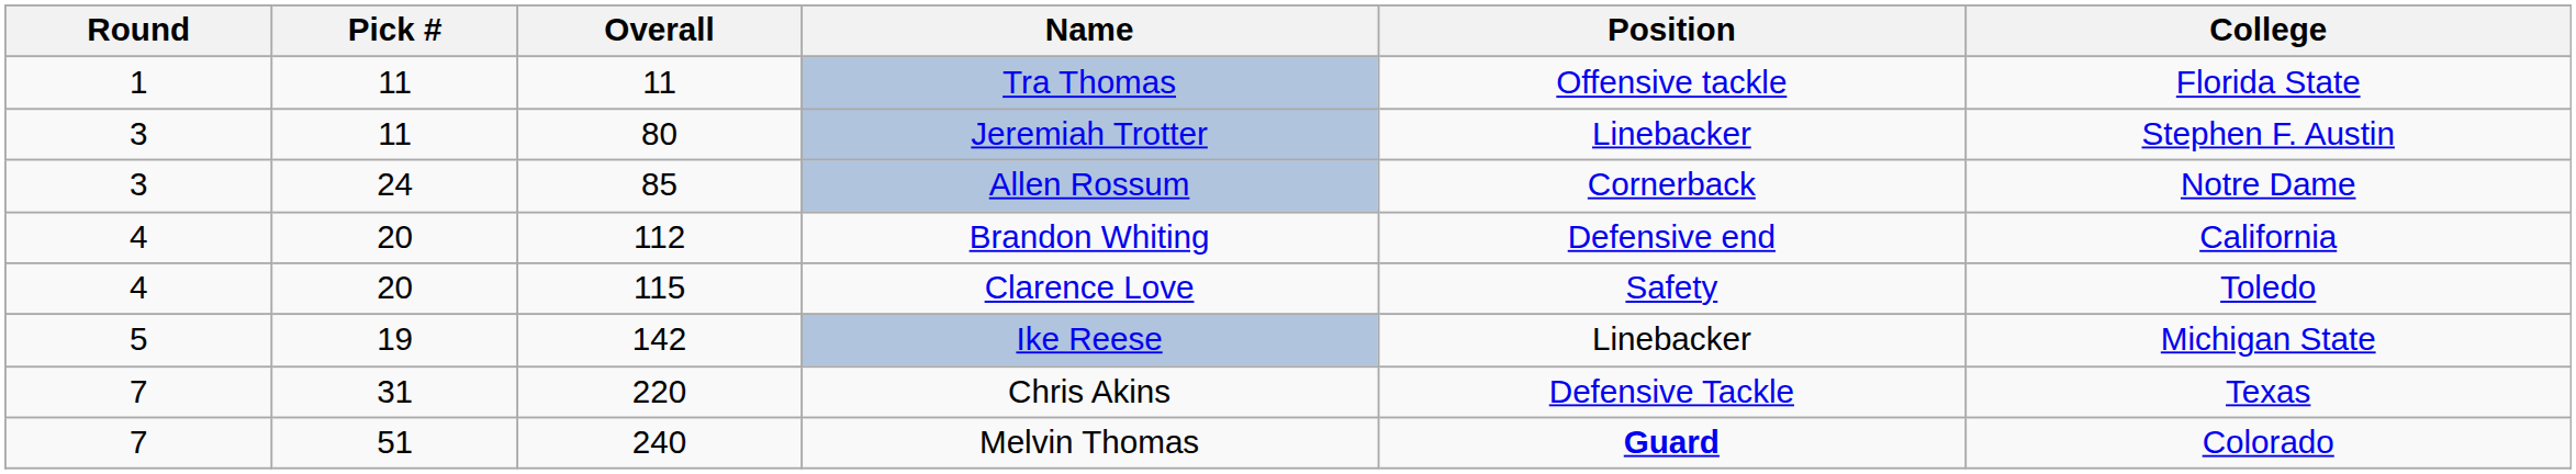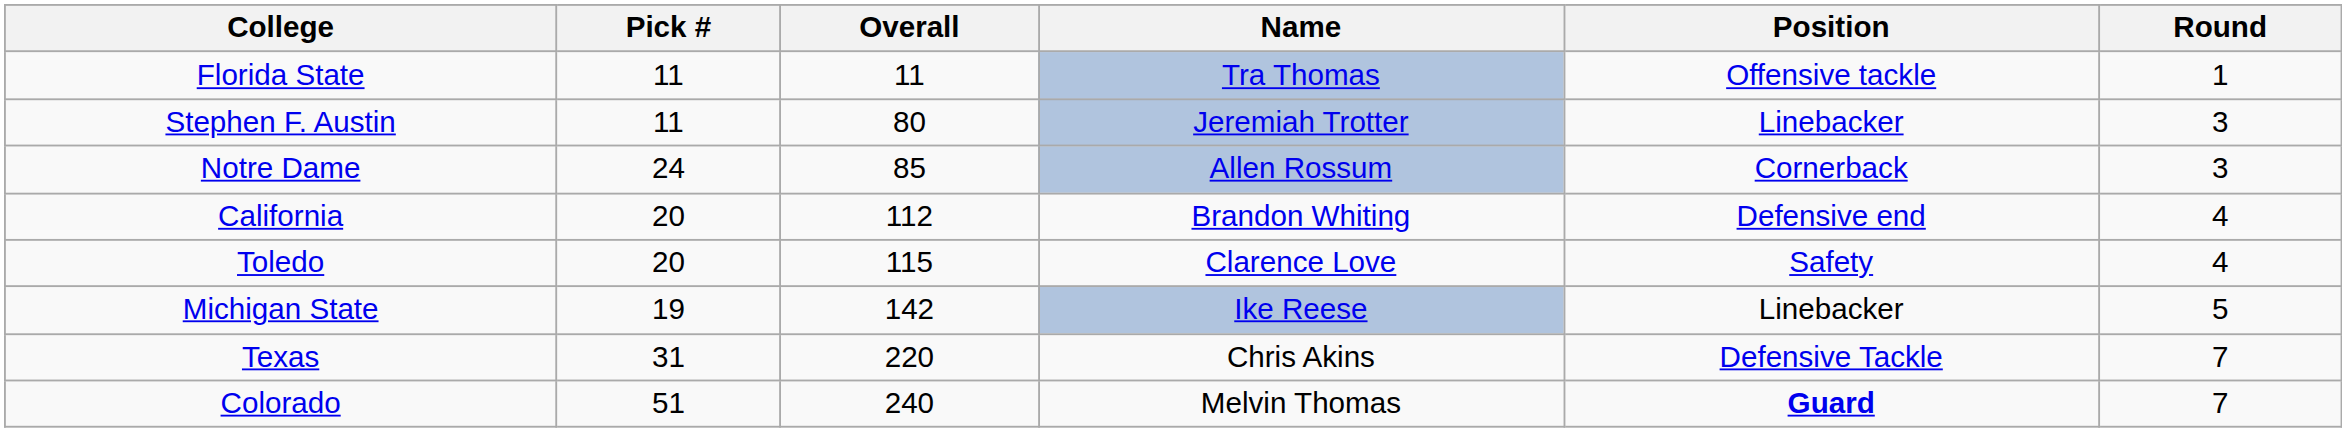columns swapped: Round <-> College
